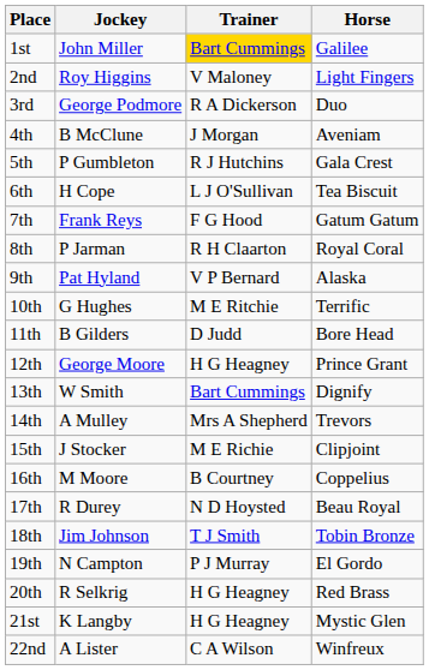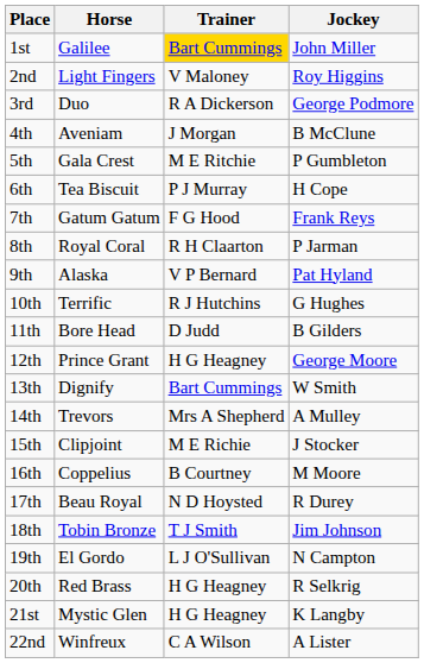columns swapped: Horse <-> Jockey
5th | Trainer: R J Hutchins -> M E Ritchie
6th | Trainer: L J O'Sullivan -> P J Murray
10th | Trainer: M E Ritchie -> R J Hutchins
19th | Trainer: P J Murray -> L J O'Sullivan
